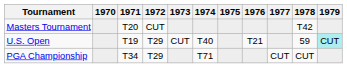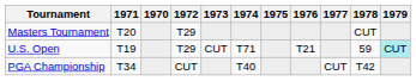columns swapped: 1970 <-> 1971
Masters Tournament | 1972: CUT -> T29
Masters Tournament | 1978: T42 -> CUT
U.S. Open | 1974: T40 -> T71
PGA Championship | 1972: T29 -> CUT
PGA Championship | 1974: T71 -> T40
PGA Championship | 1978: CUT -> T42
